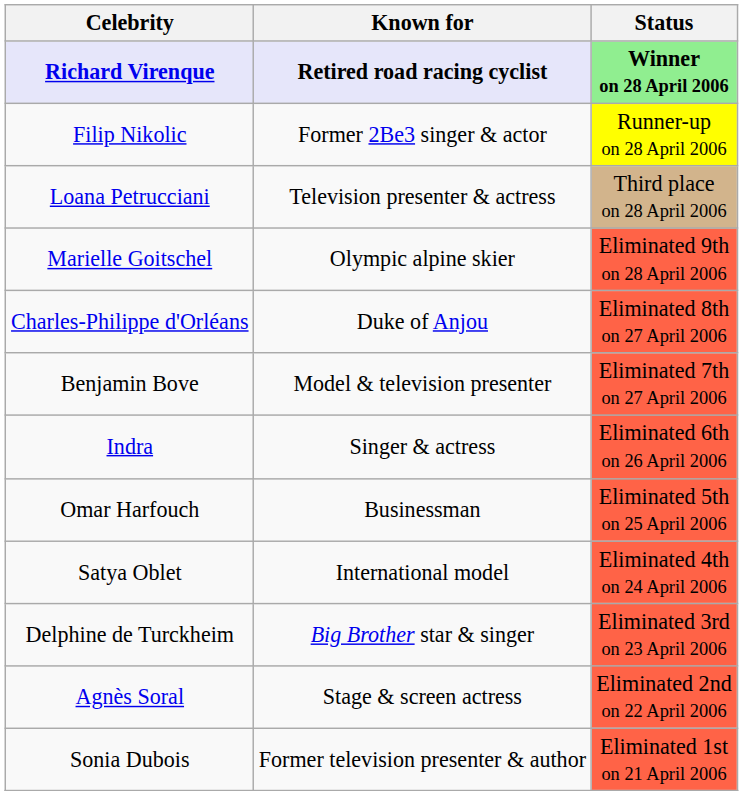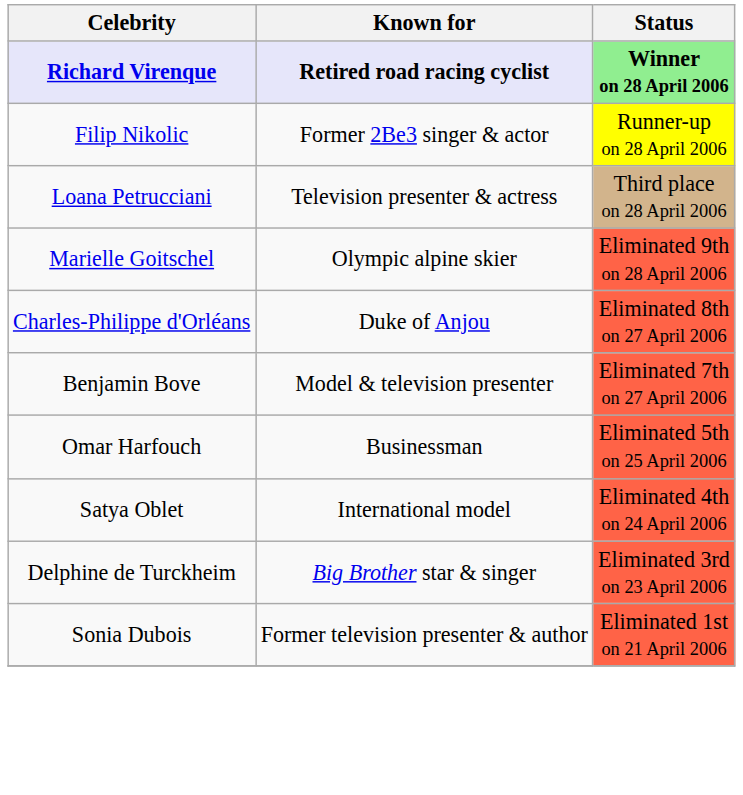- row: Indra | Singer & actress | Eliminated 6th on 26 April 2006
- row: Agnès Soral | Stage & screen actress | Eliminated 2nd on 22 April 2006
